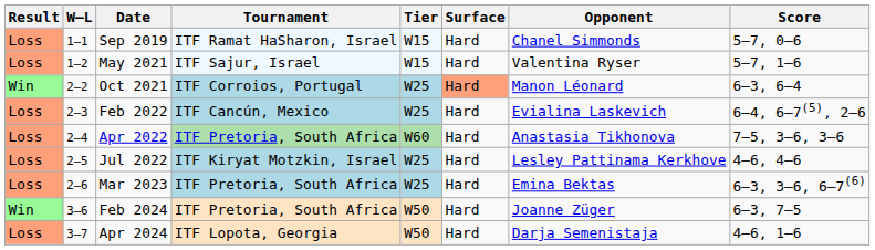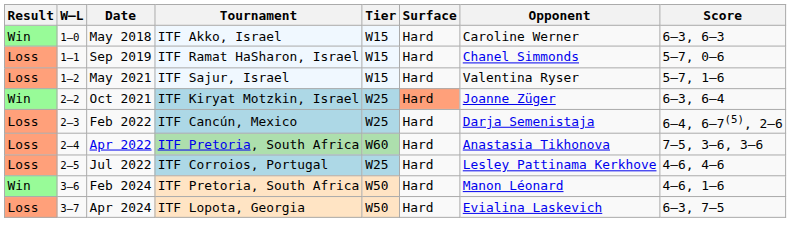+ row: Win | 1–0 | May 2018 | ITF Akko, Israel | W15 | Hard | Caroline Werner | 6–3, 6–3
Oct 2021 | Tournament: ITF Corroios, Portugal -> ITF Kiryat Motzkin, Israel
Oct 2021 | Opponent: Manon Léonard -> Joanne Züger
Feb 2022 | Opponent: Evialina Laskevich -> Darja Semenistaja
Jul 2022 | Tournament: ITF Kiryat Motzkin, Israel -> ITF Corroios, Portugal
- row: Loss | 2–6 | Mar 2023 | ITF Pretoria, South Africa | W25 | Hard | Emina Bektas | 6–3, 3–6, 6–7(6)
Feb 2024 | Opponent: Joanne Züger -> Manon Léonard
Feb 2024 | Score: 6–3, 7–5 -> 4–6, 1–6
Apr 2024 | Opponent: Darja Semenistaja -> Evialina Laskevich
Apr 2024 | Score: 4–6, 1–6 -> 6–3, 7–5
